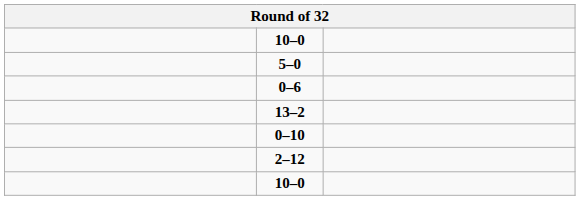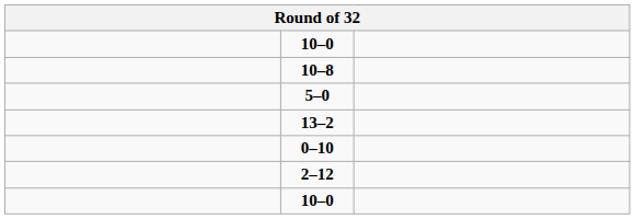+ row: 10–8
- row: 0–6
